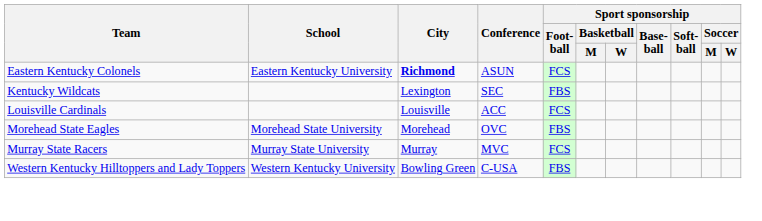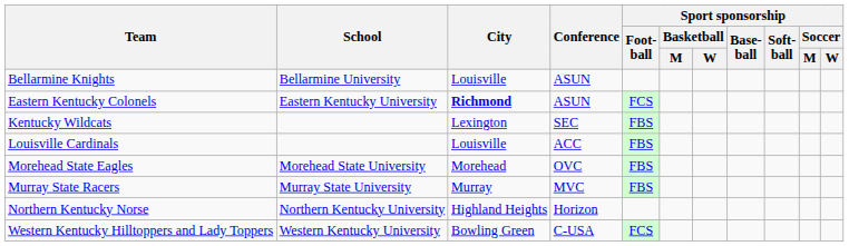+ row: Bellarmine Knights | Bellarmine University | Louisville | ASUN
Louisville Cardinals | Sport sponsorship / Foot- ball: FCS -> FBS
Murray State Racers | Sport sponsorship / Foot- ball: FCS -> FBS
+ row: Northern Kentucky Norse | Northern Kentucky University | Highland Heights | Horizon
Western Kentucky Hilltoppers and Lady Toppers | Sport sponsorship / Foot- ball: FBS -> FCS
